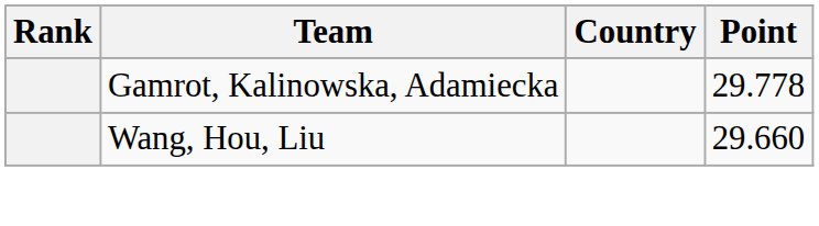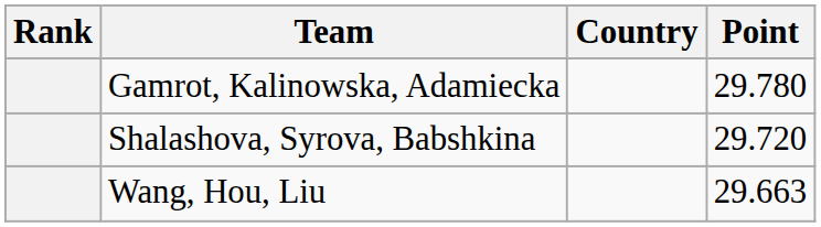Gamrot, Kalinowska, Adamiecka | Point: 29.778 -> 29.780
+ row: Shalashova, Syrova, Babshkina | 29.720
Wang, Hou, Liu | Point: 29.660 -> 29.663
